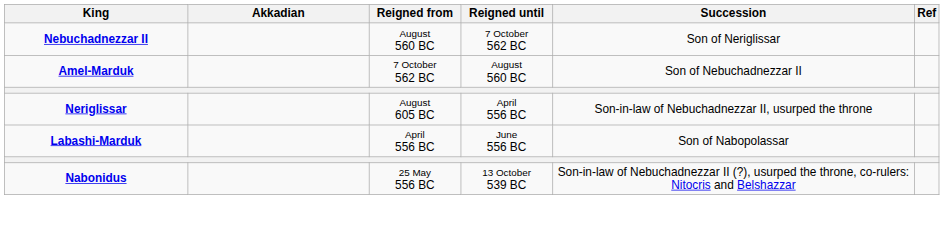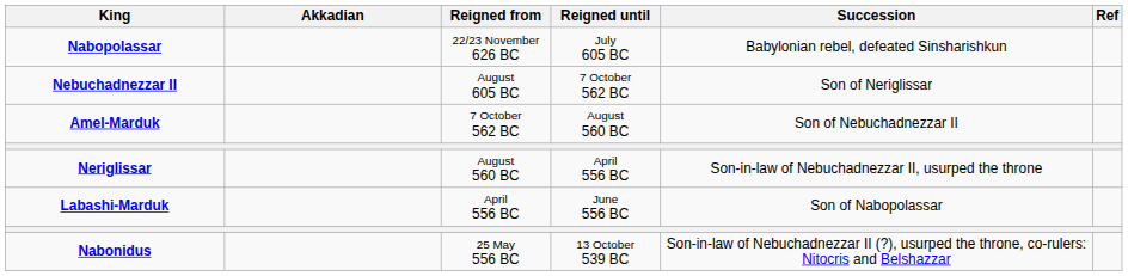+ row: Nabopolassar | 22/23 November 626 BC | July 605 BC | Babylonian rebel, defeated Sinsharishkun
Nebuchadnezzar II | Reigned from: August 560 BC -> August 605 BC
Neriglissar | Reigned from: August 605 BC -> August 560 BC
